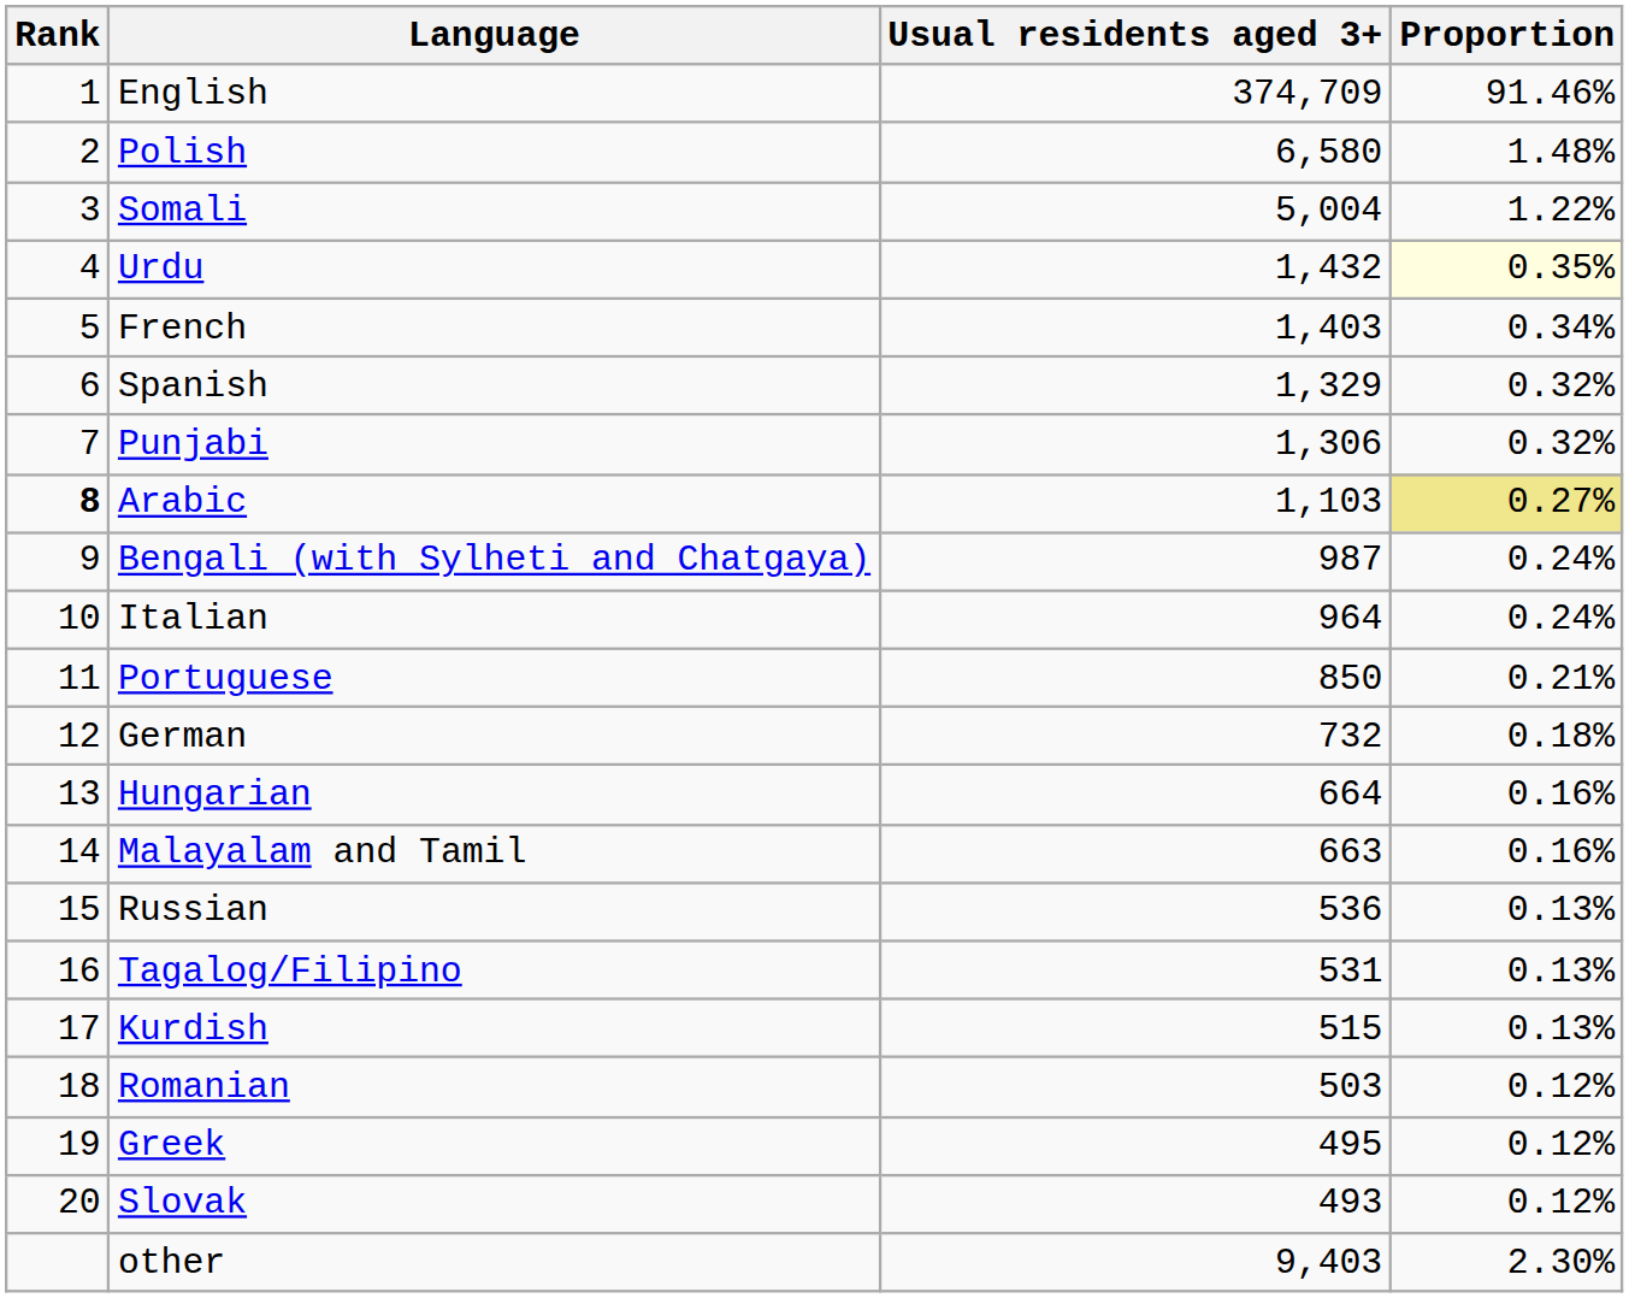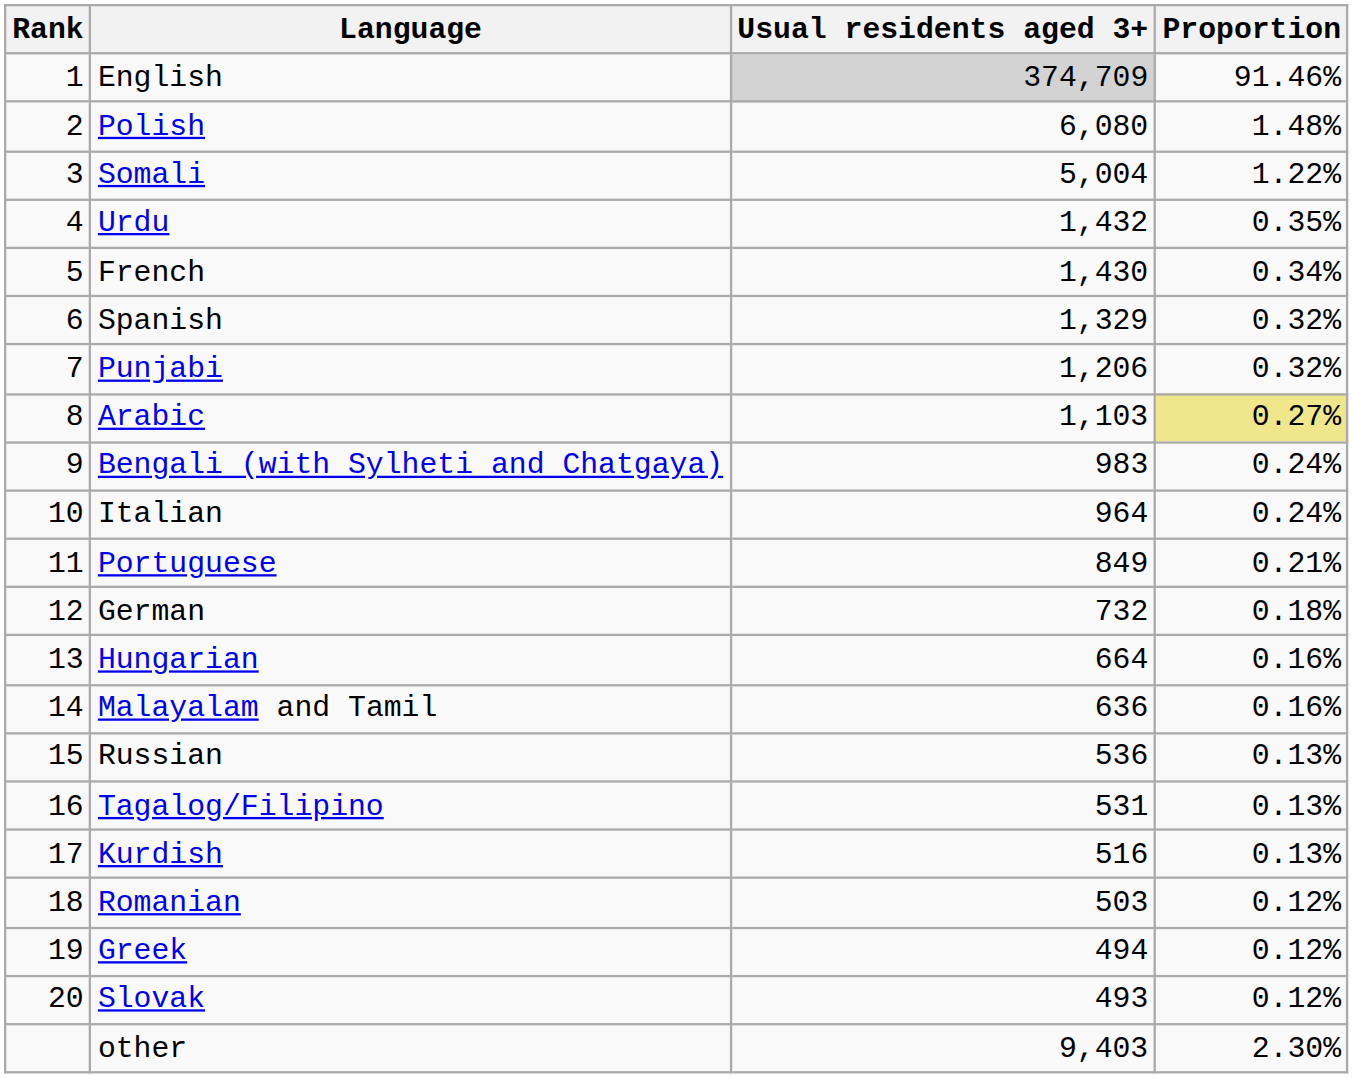English | Usual residents aged 3+: no background -> lightgrey background
Polish | Usual residents aged 3+: 6,580 -> 6,080
Urdu | Proportion: lightyellow background -> no background
French | Usual residents aged 3+: 1,403 -> 1,430
Punjabi | Usual residents aged 3+: 1,306 -> 1,206
Arabic | Rank: bold -> normal
Bengali (with Sylheti and Chatgaya) | Usual residents aged 3+: 987 -> 983
Portuguese | Usual residents aged 3+: 850 -> 849
Malayalam and Tamil | Usual residents aged 3+: 663 -> 636
Kurdish | Usual residents aged 3+: 515 -> 516
Greek | Usual residents aged 3+: 495 -> 494
